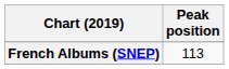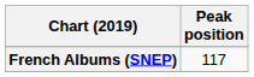French Albums (SNEP) | Peak position: 113 -> 117
